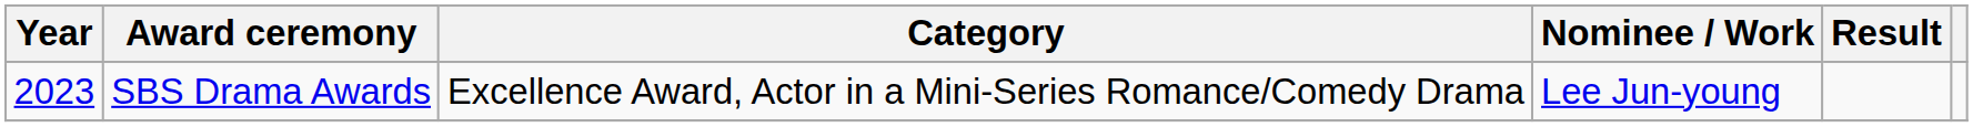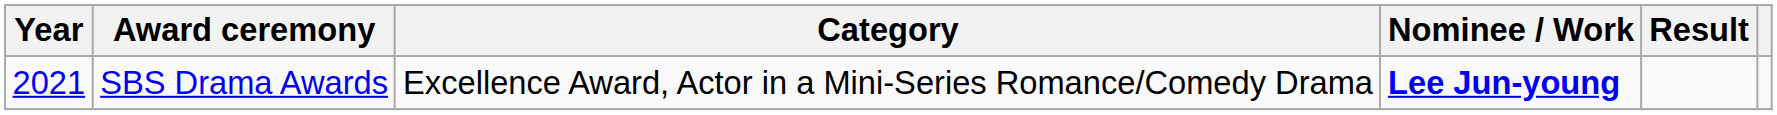SBS Drama Awards | Year: 2023 -> 2021
SBS Drama Awards | Nominee / Work: normal -> bold
